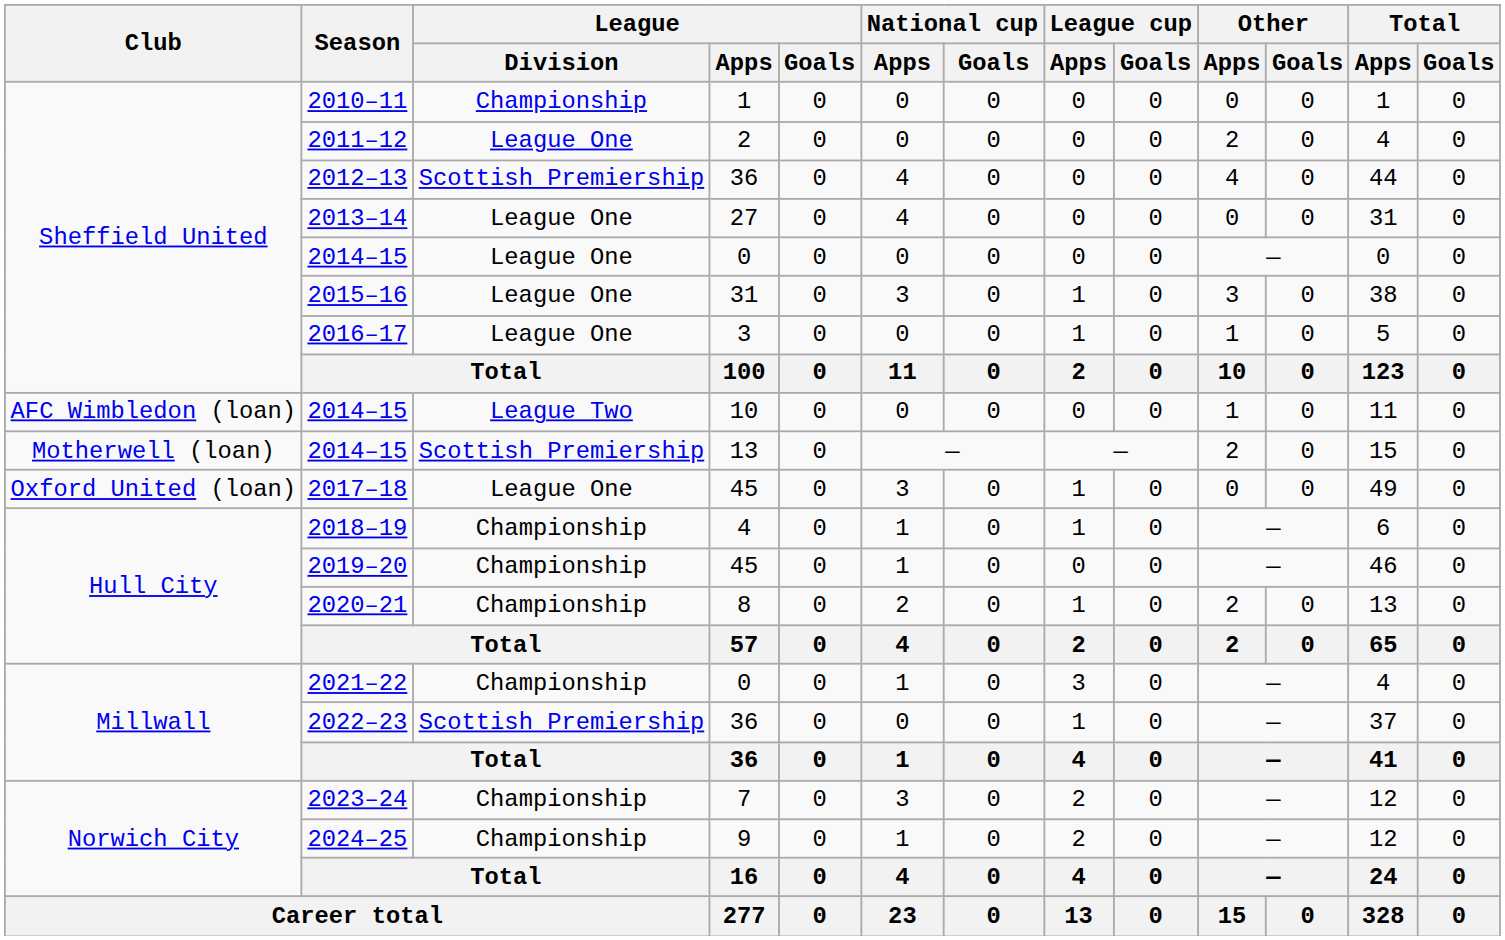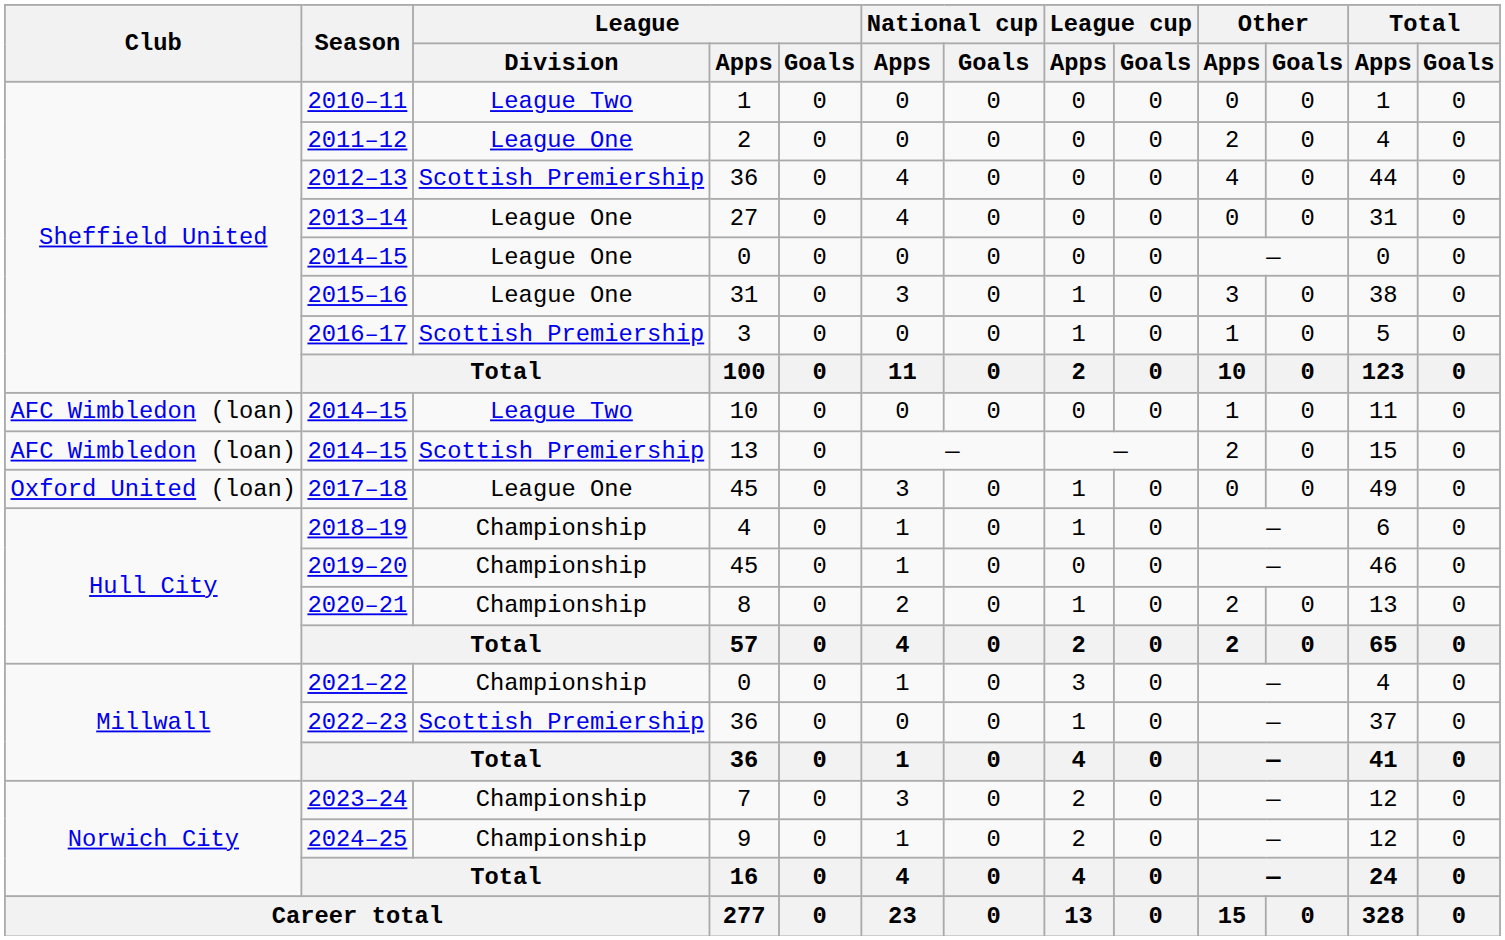2010–11 | League / Division: Championship -> League Two
2016–17 | League / Division: League One -> Scottish Premiership
2014–15 / 13 | Club: Motherwell (loan) -> AFC Wimbledon (loan)
